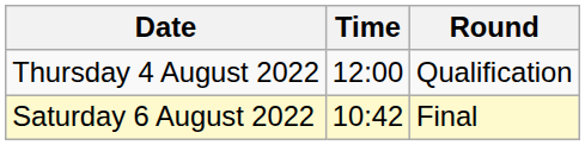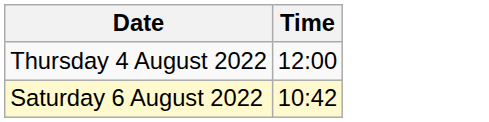- column: Round | Qualification | Final
